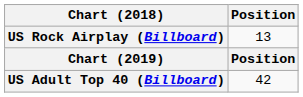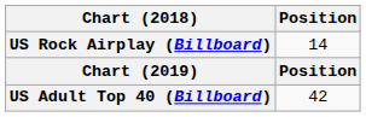US Rock Airplay (Billboard) | Position: 13 -> 14
